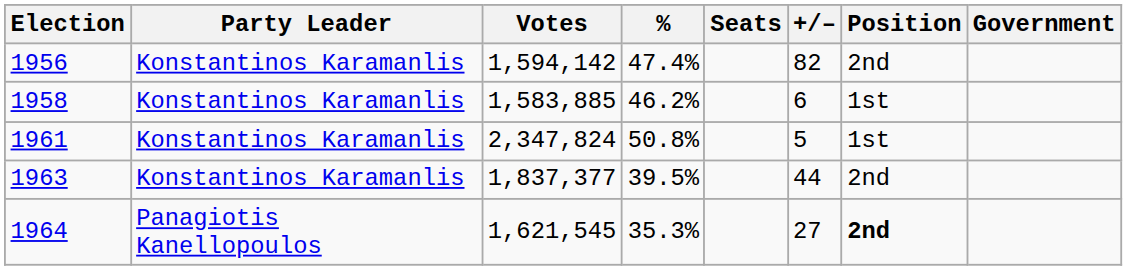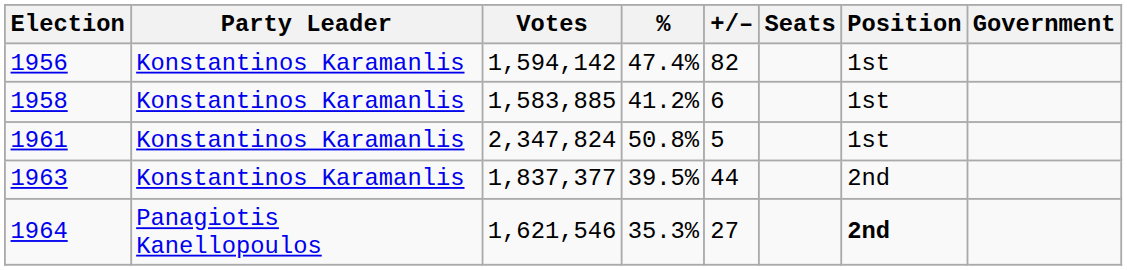columns swapped: Seats <-> +/–
1956 | Position: 2nd -> 1st
1958 | %: 46.2% -> 41.2%
1964 | Votes: 1,621,545 -> 1,621,546
